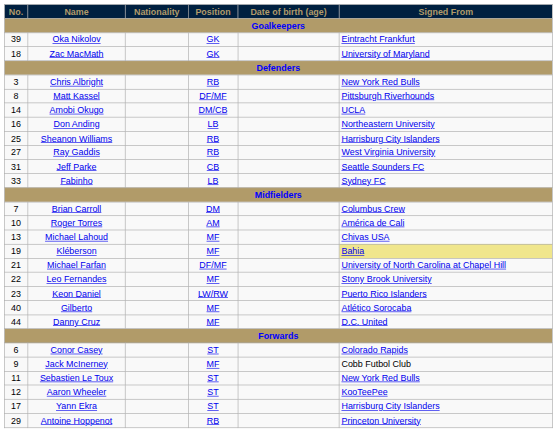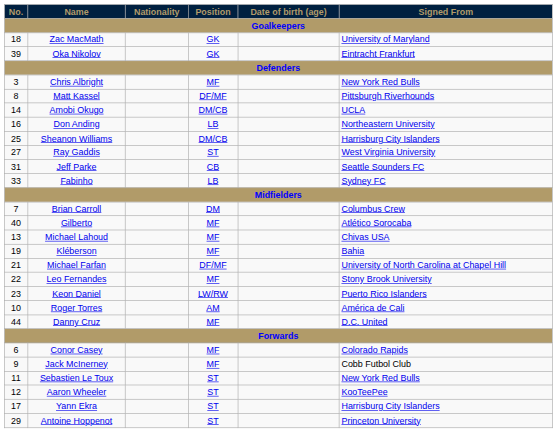rows swapped: Zac MacMath <-> Oka Nikolov
Chris Albright | Position: RB -> MF
Sheanon Williams | Position: RB -> DM/CB
Ray Gaddis | Position: RB -> ST
rows swapped: Roger Torres <-> Gilberto
Kléberson | Signed From: khaki background -> no background
Conor Casey | Position: ST -> MF
Antoine Hoppenot | Position: RB -> ST
